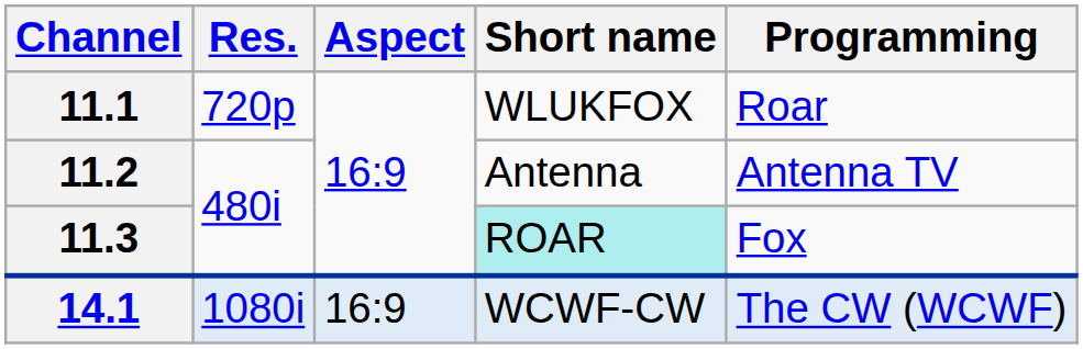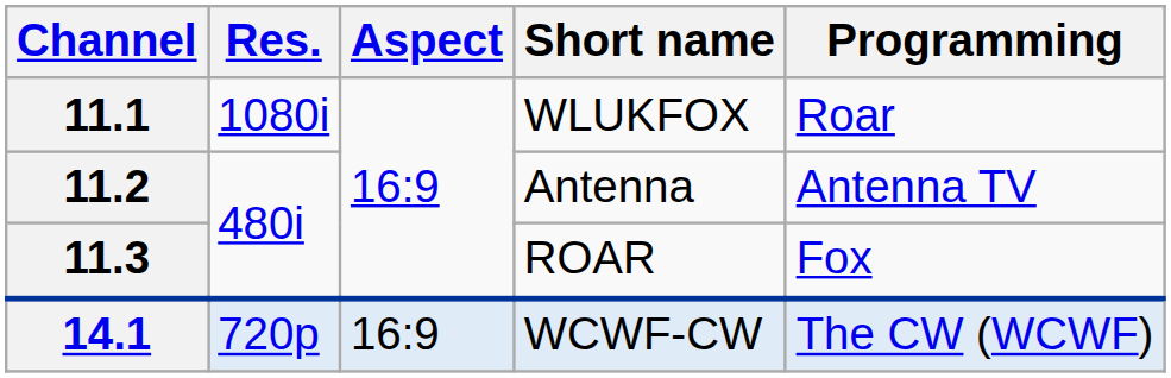11.1 | Res.: 720p -> 1080i
11.3 | Short name: paleturquoise background -> no background
14.1 | Res.: 1080i -> 720p
